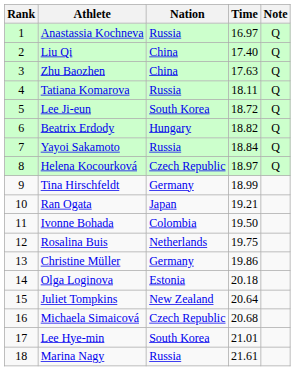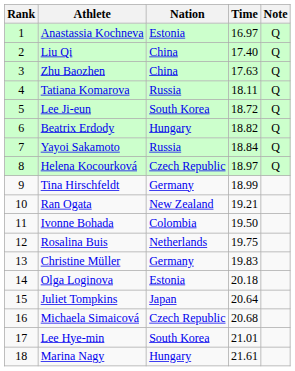Anastassia Kochneva | Nation: Russia -> Estonia
Ran Ogata | Nation: Japan -> New Zealand
Christine Müller | Time: 19.86 -> 19.83
Juliet Tompkins | Nation: New Zealand -> Japan
Marina Nagy | Nation: Russia -> Hungary
